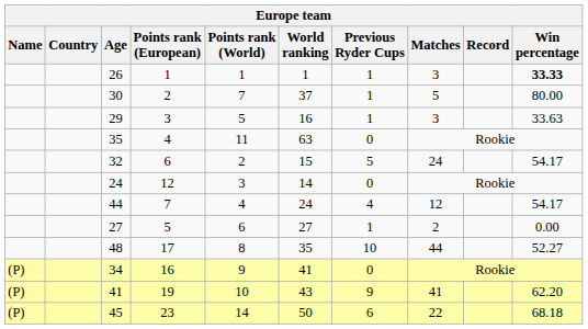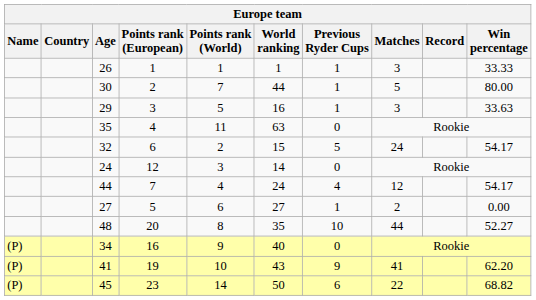26 | Win percentage: bold -> normal
30 | World ranking: 37 -> 44
48 | Points rank (European): 17 -> 20
34 | World ranking: 41 -> 40
45 | Win percentage: 68.18 -> 68.82
